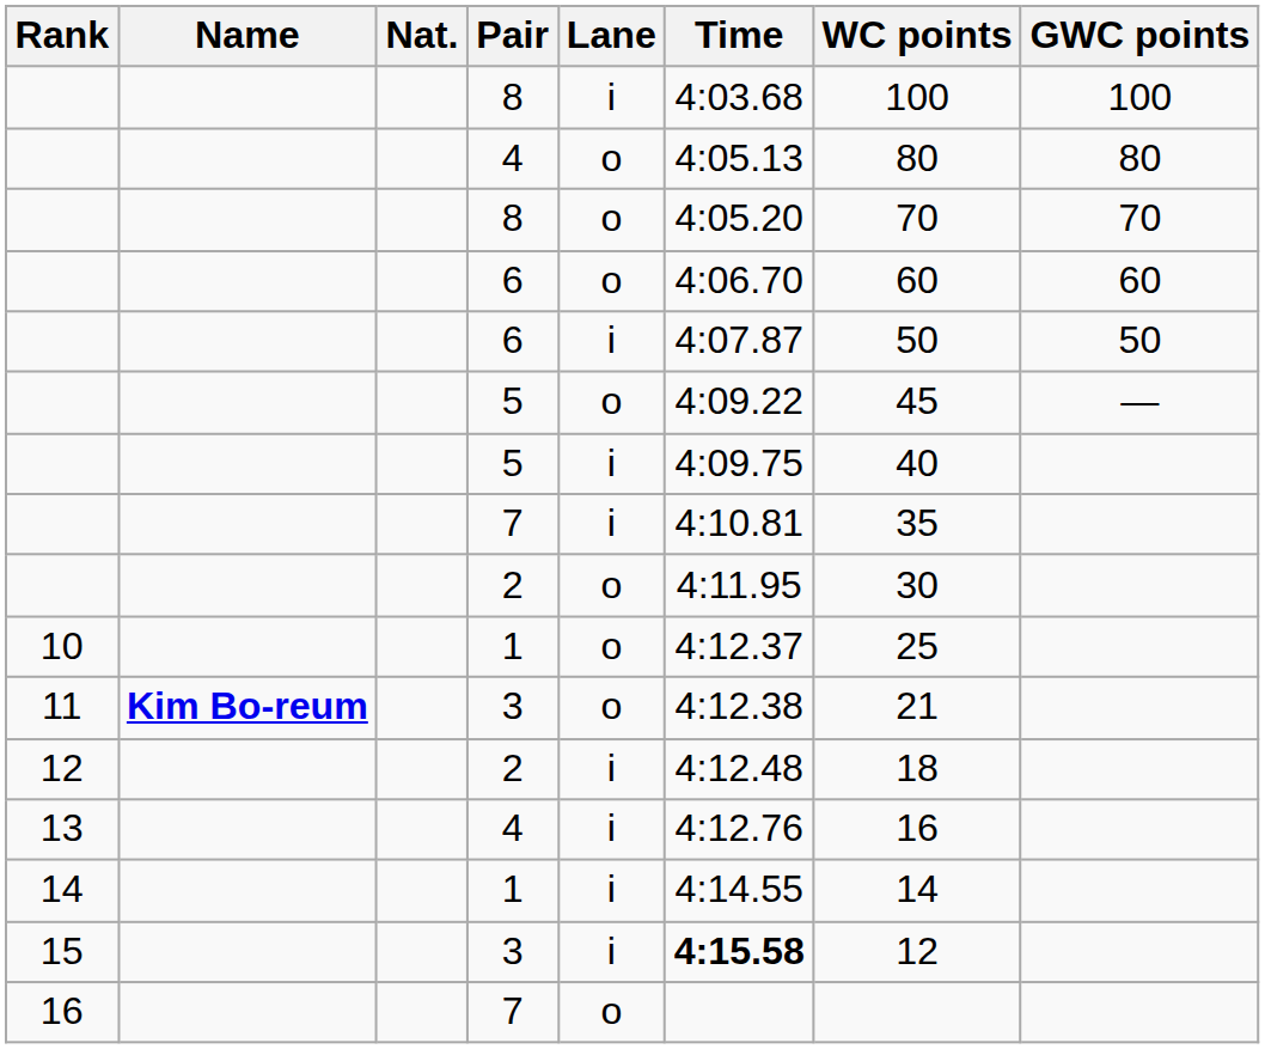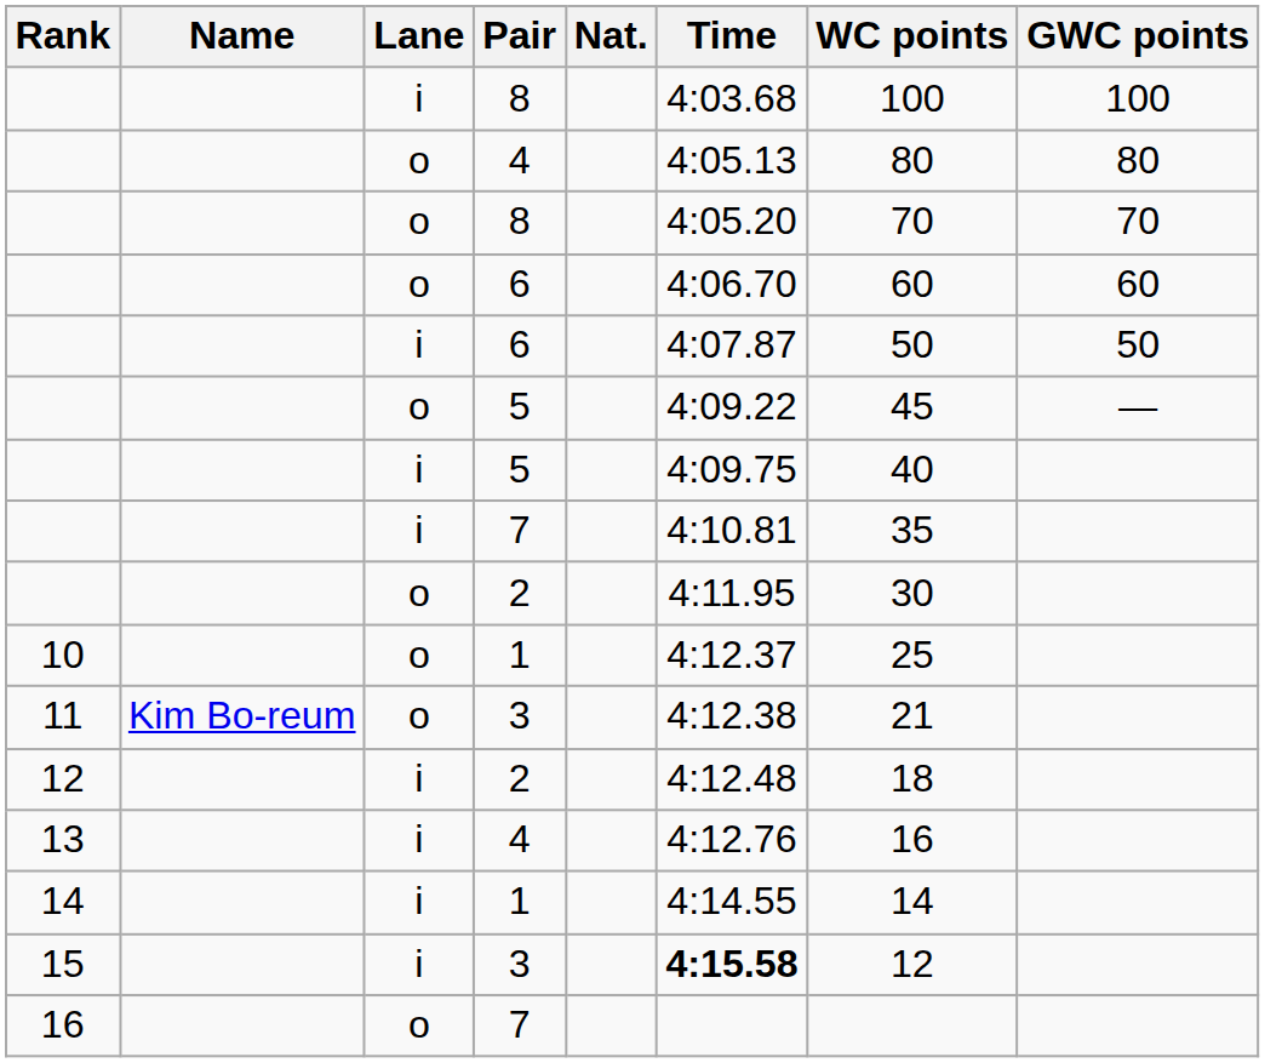columns swapped: Nat. <-> Lane
11 | Name: bold -> normal
